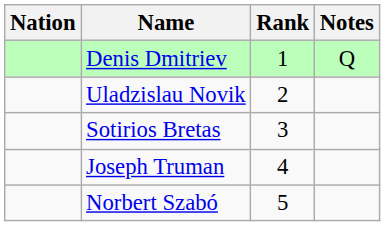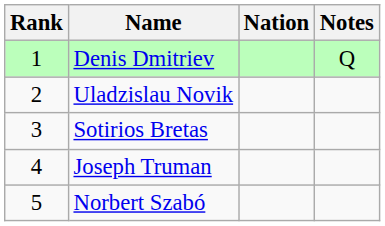columns swapped: Rank <-> Nation
